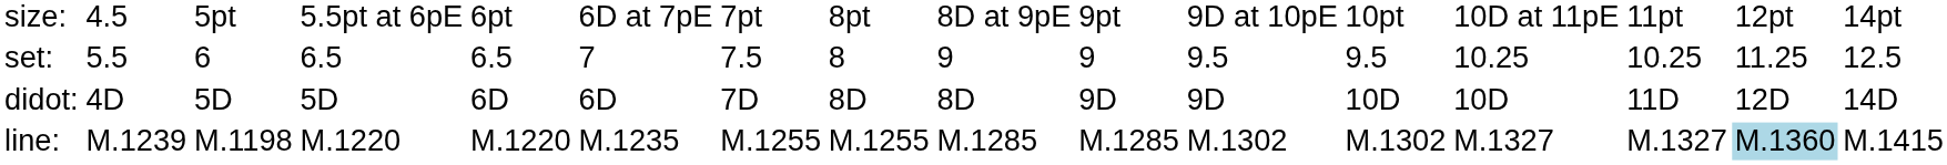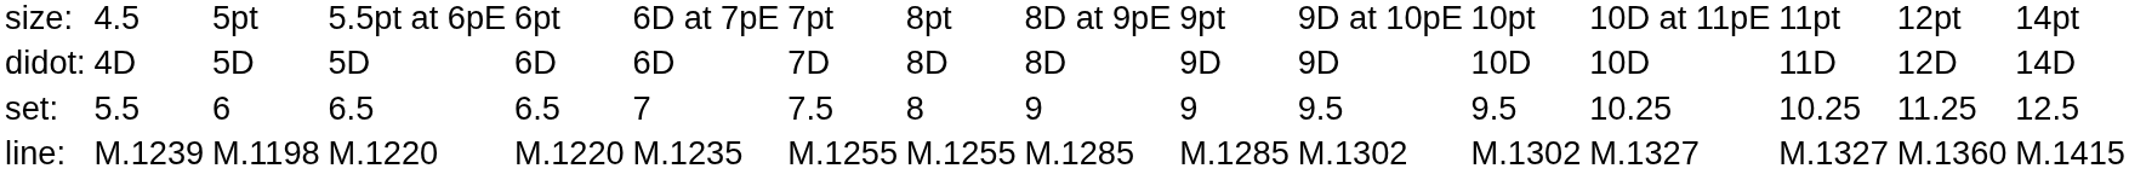rows swapped: didot: <-> set:
line: | column 15: lightblue background -> no background
